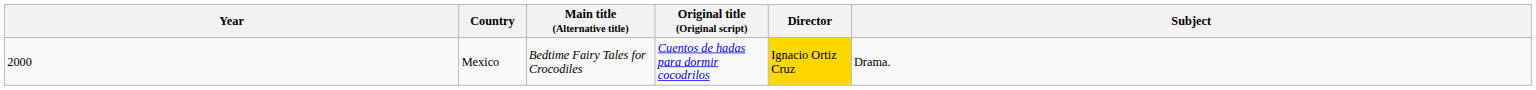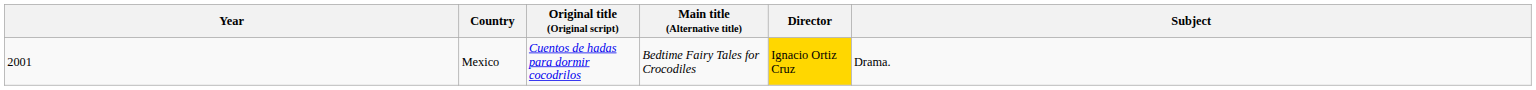columns swapped: Main title (Alternative title) <-> Original title (Original script)
Mexico | Year: 2000 -> 2001
